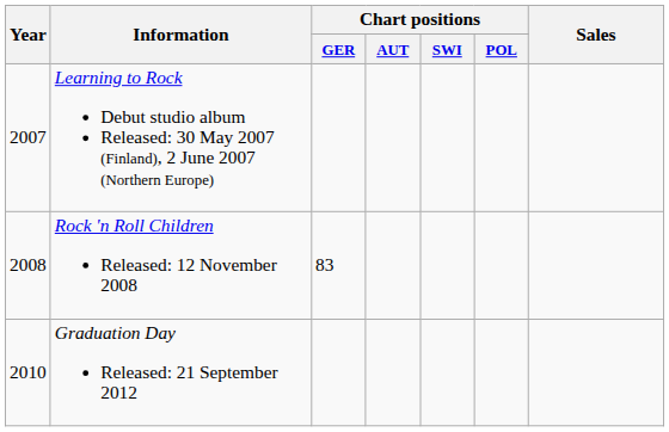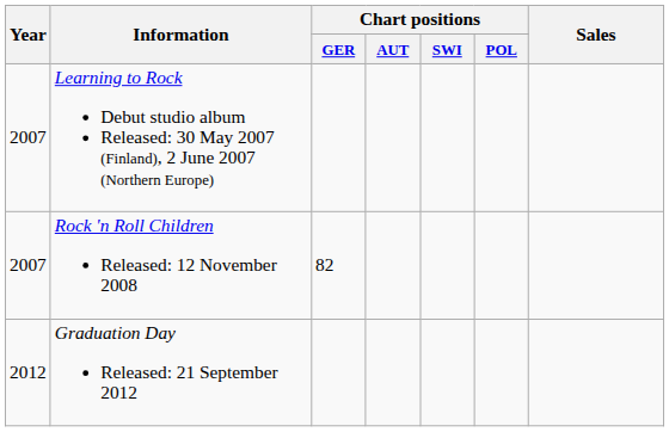Rock 'n Roll Children Released: 12 November 2008 | Year: 2008 -> 2007
Rock 'n Roll Children Released: 12 November 2008 | Chart positions / GER: 83 -> 82
Graduation Day Released: 21 September 2012 | Year: 2010 -> 2012
